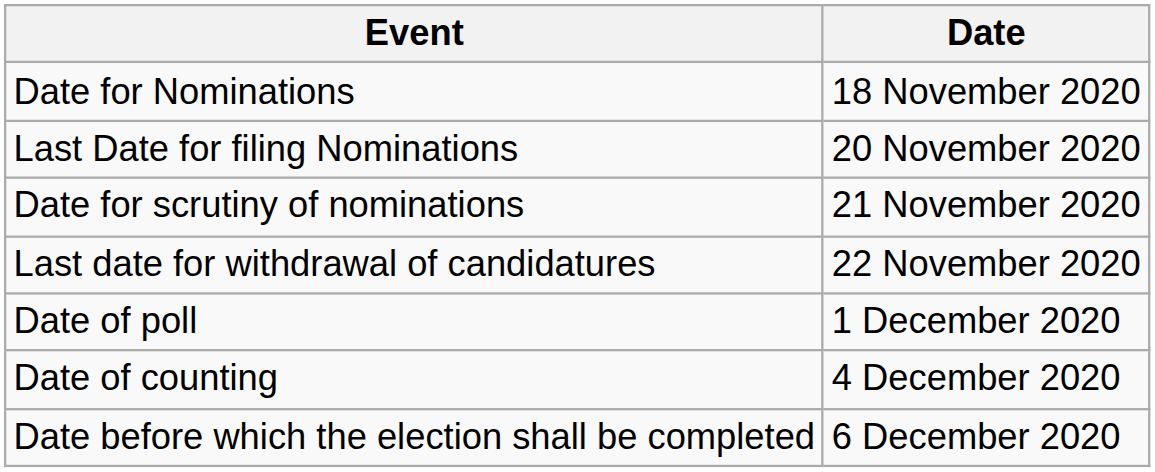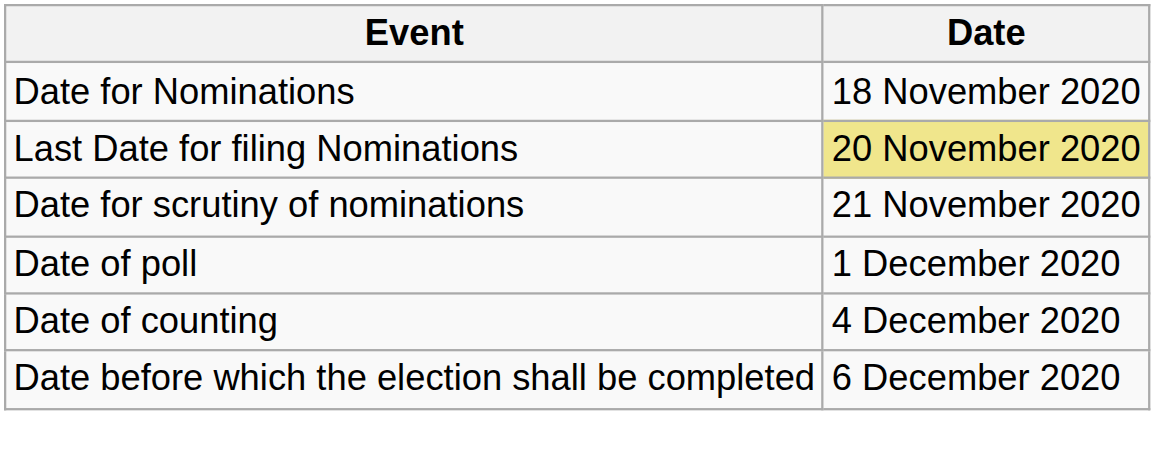Last Date for filing Nominations | Date: no background -> khaki background
- row: Last date for withdrawal of candidatures | 22 November 2020
